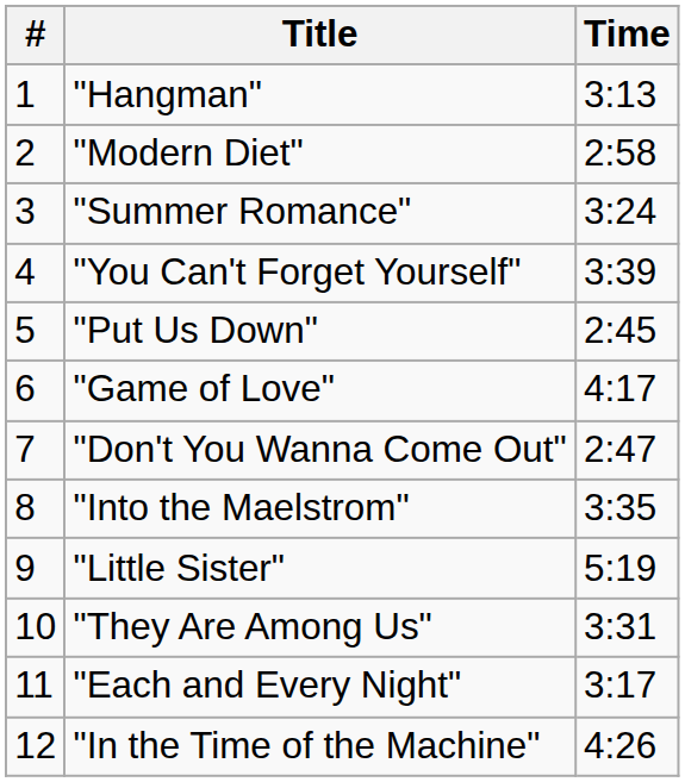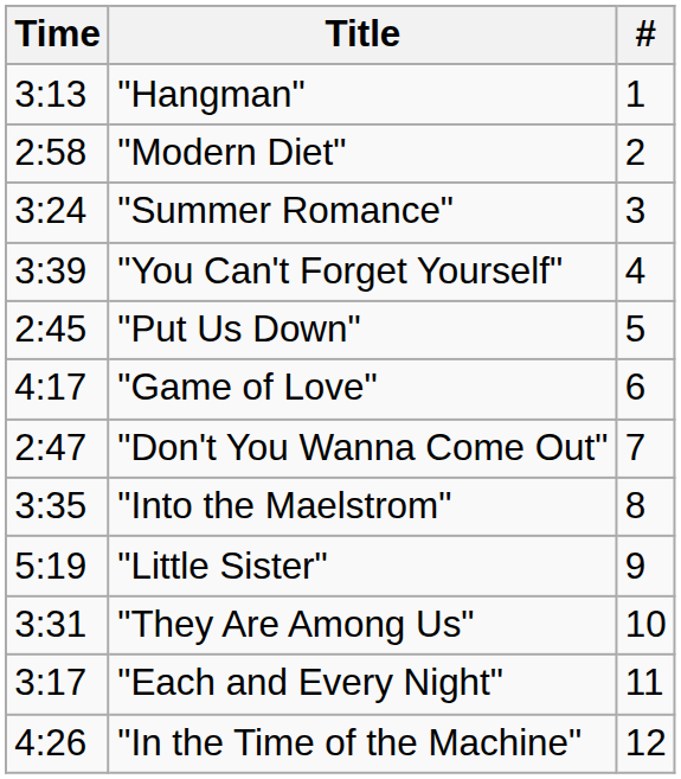columns swapped: # <-> Time
